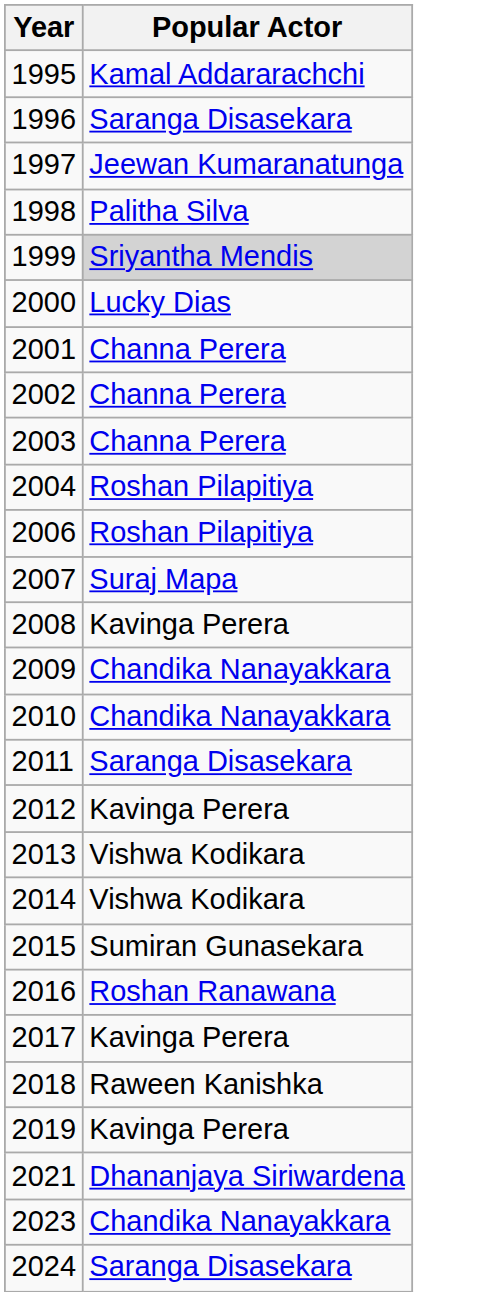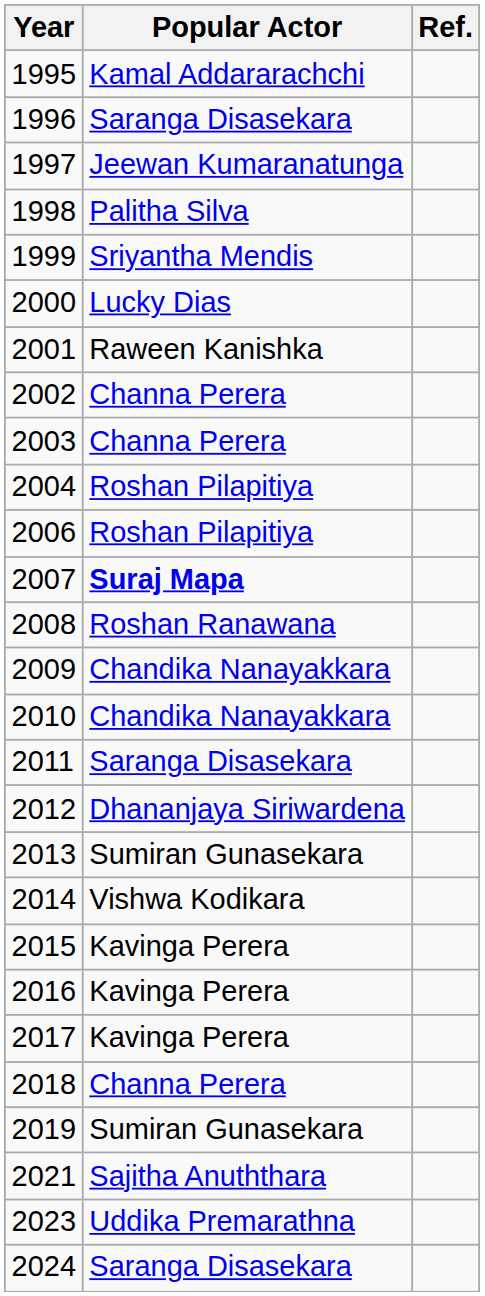+ column: Ref.
1999 | Popular Actor: lightgrey background -> no background
2001 | Popular Actor: Channa Perera -> Raween Kanishka
2007 | Popular Actor: normal -> bold
2008 | Popular Actor: Kavinga Perera -> Roshan Ranawana
2012 | Popular Actor: Kavinga Perera -> Dhananjaya Siriwardena
2013 | Popular Actor: Vishwa Kodikara -> Sumiran Gunasekara
2015 | Popular Actor: Sumiran Gunasekara -> Kavinga Perera
2016 | Popular Actor: Roshan Ranawana -> Kavinga Perera
2018 | Popular Actor: Raween Kanishka -> Channa Perera
2019 | Popular Actor: Kavinga Perera -> Sumiran Gunasekara
2021 | Popular Actor: Dhananjaya Siriwardena -> Sajitha Anuththara
2023 | Popular Actor: Chandika Nanayakkara -> Uddika Premarathna
